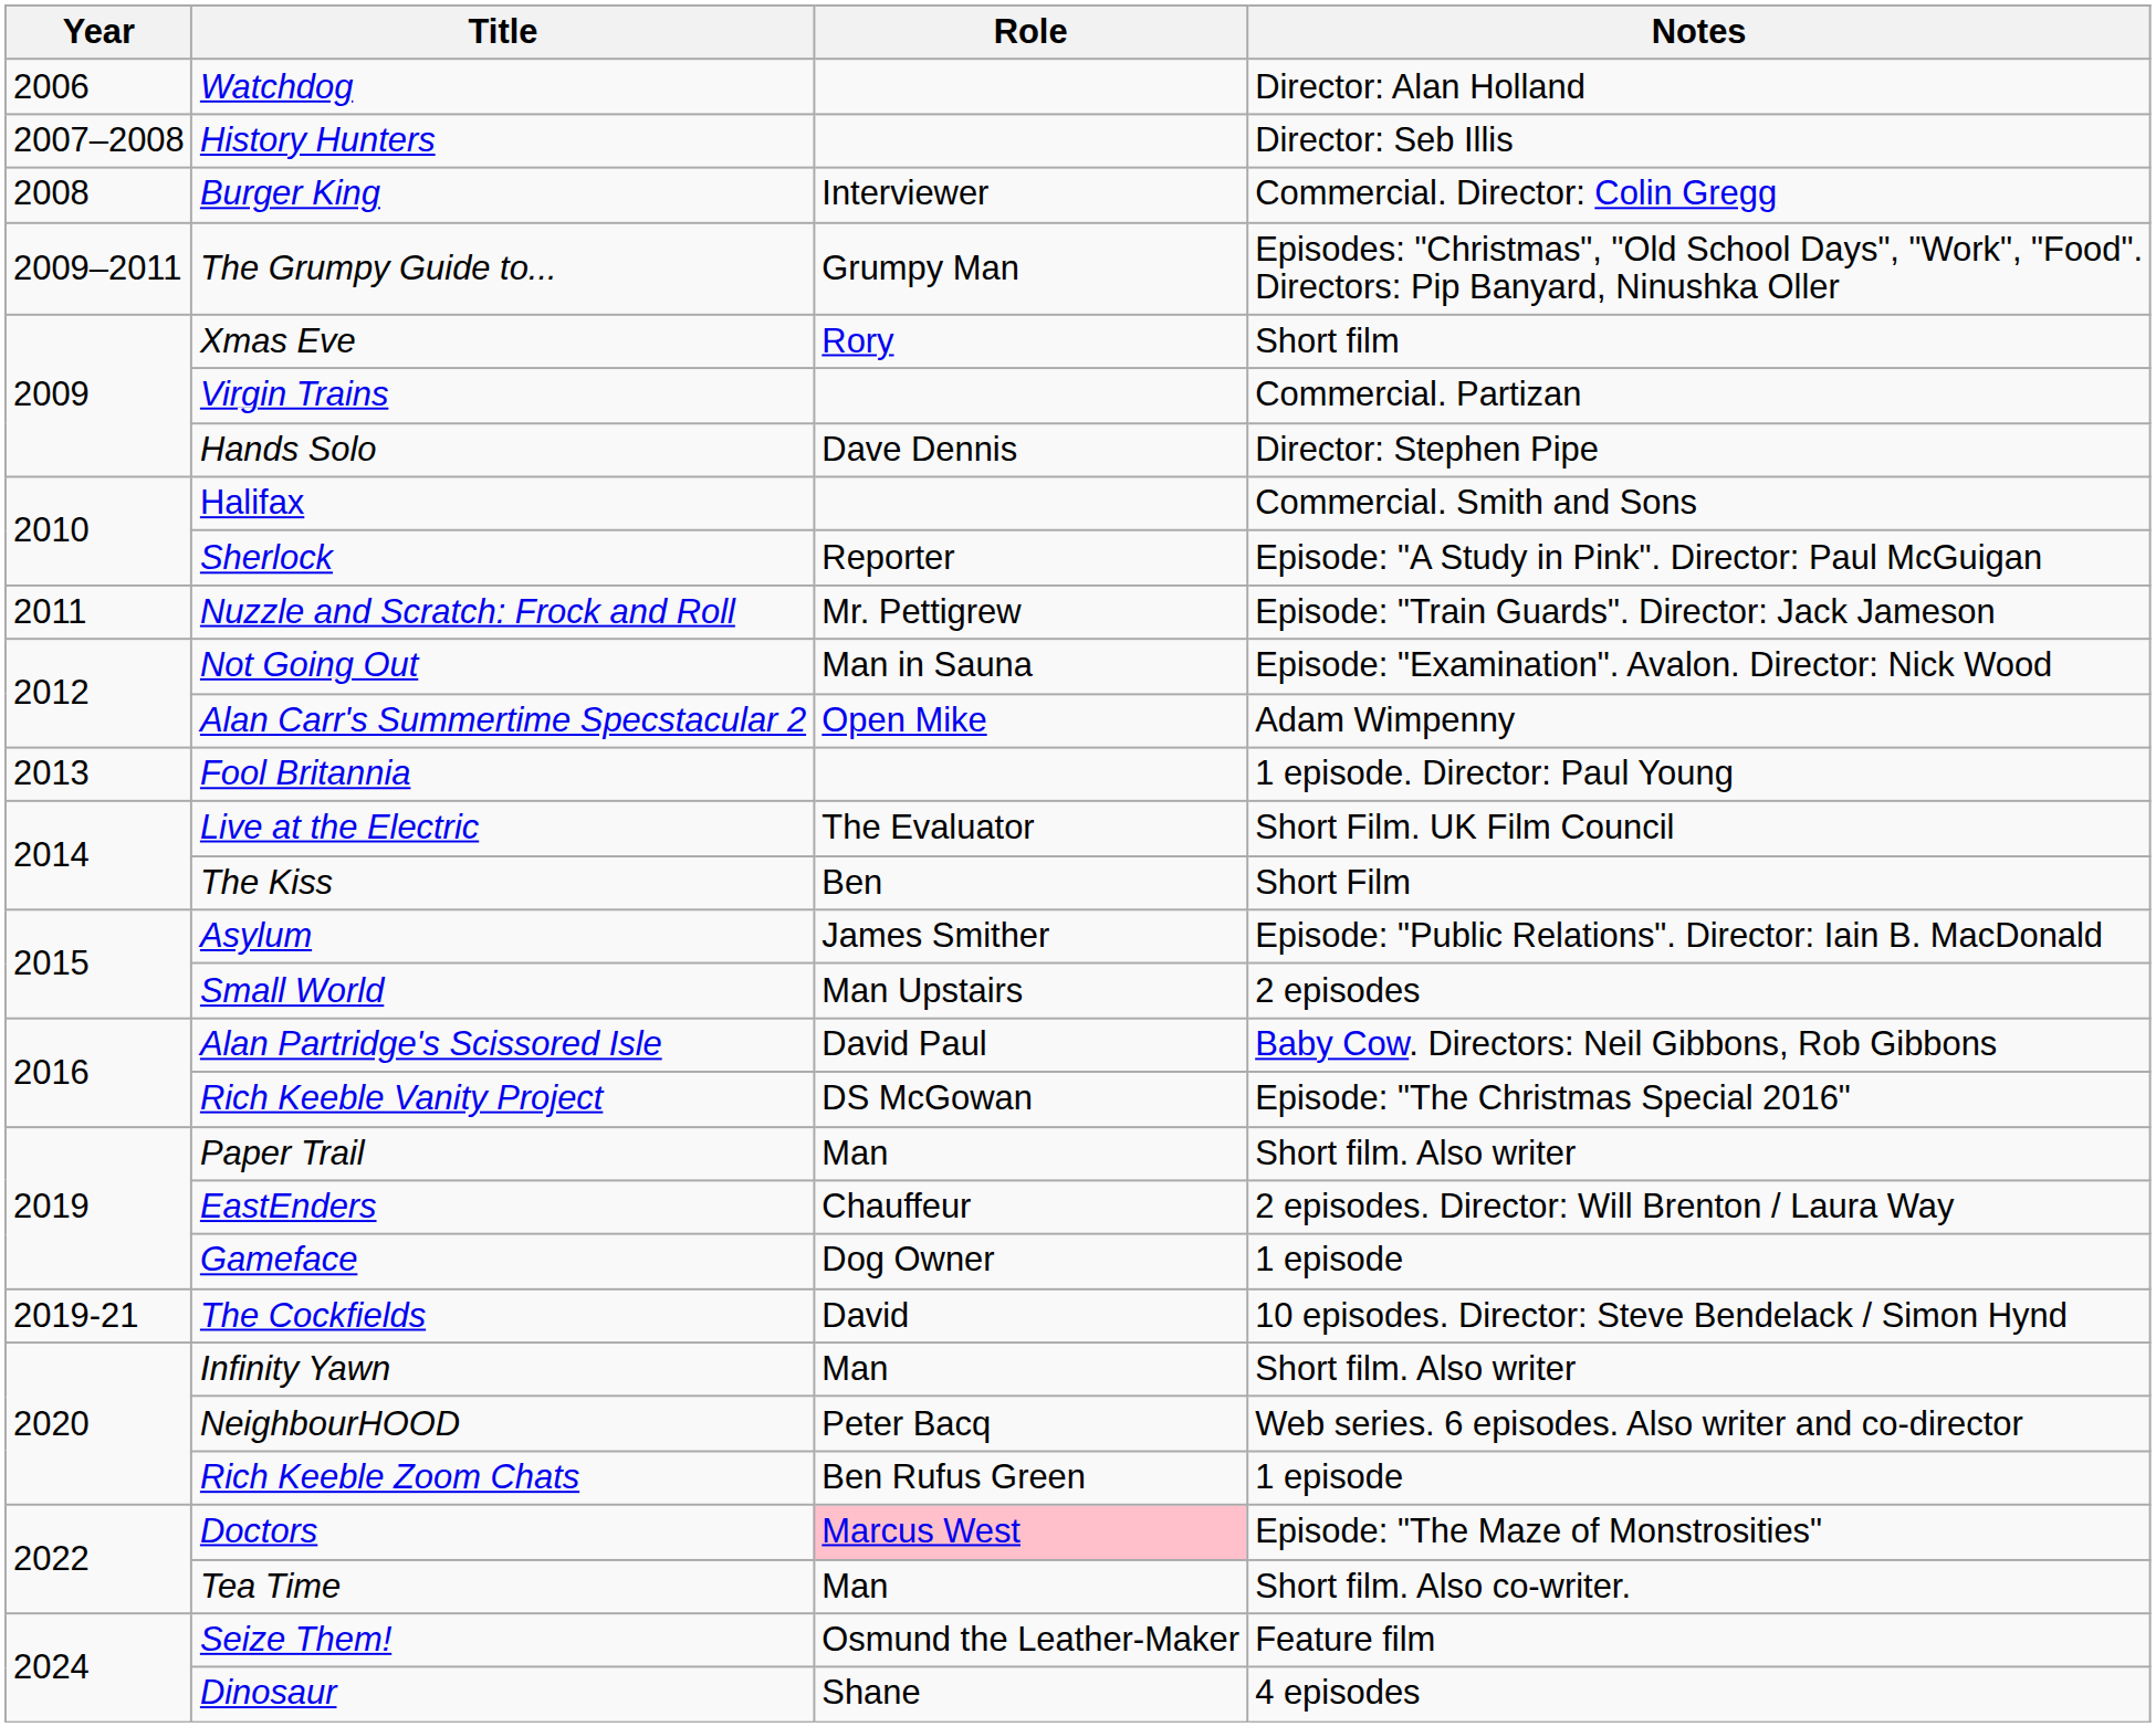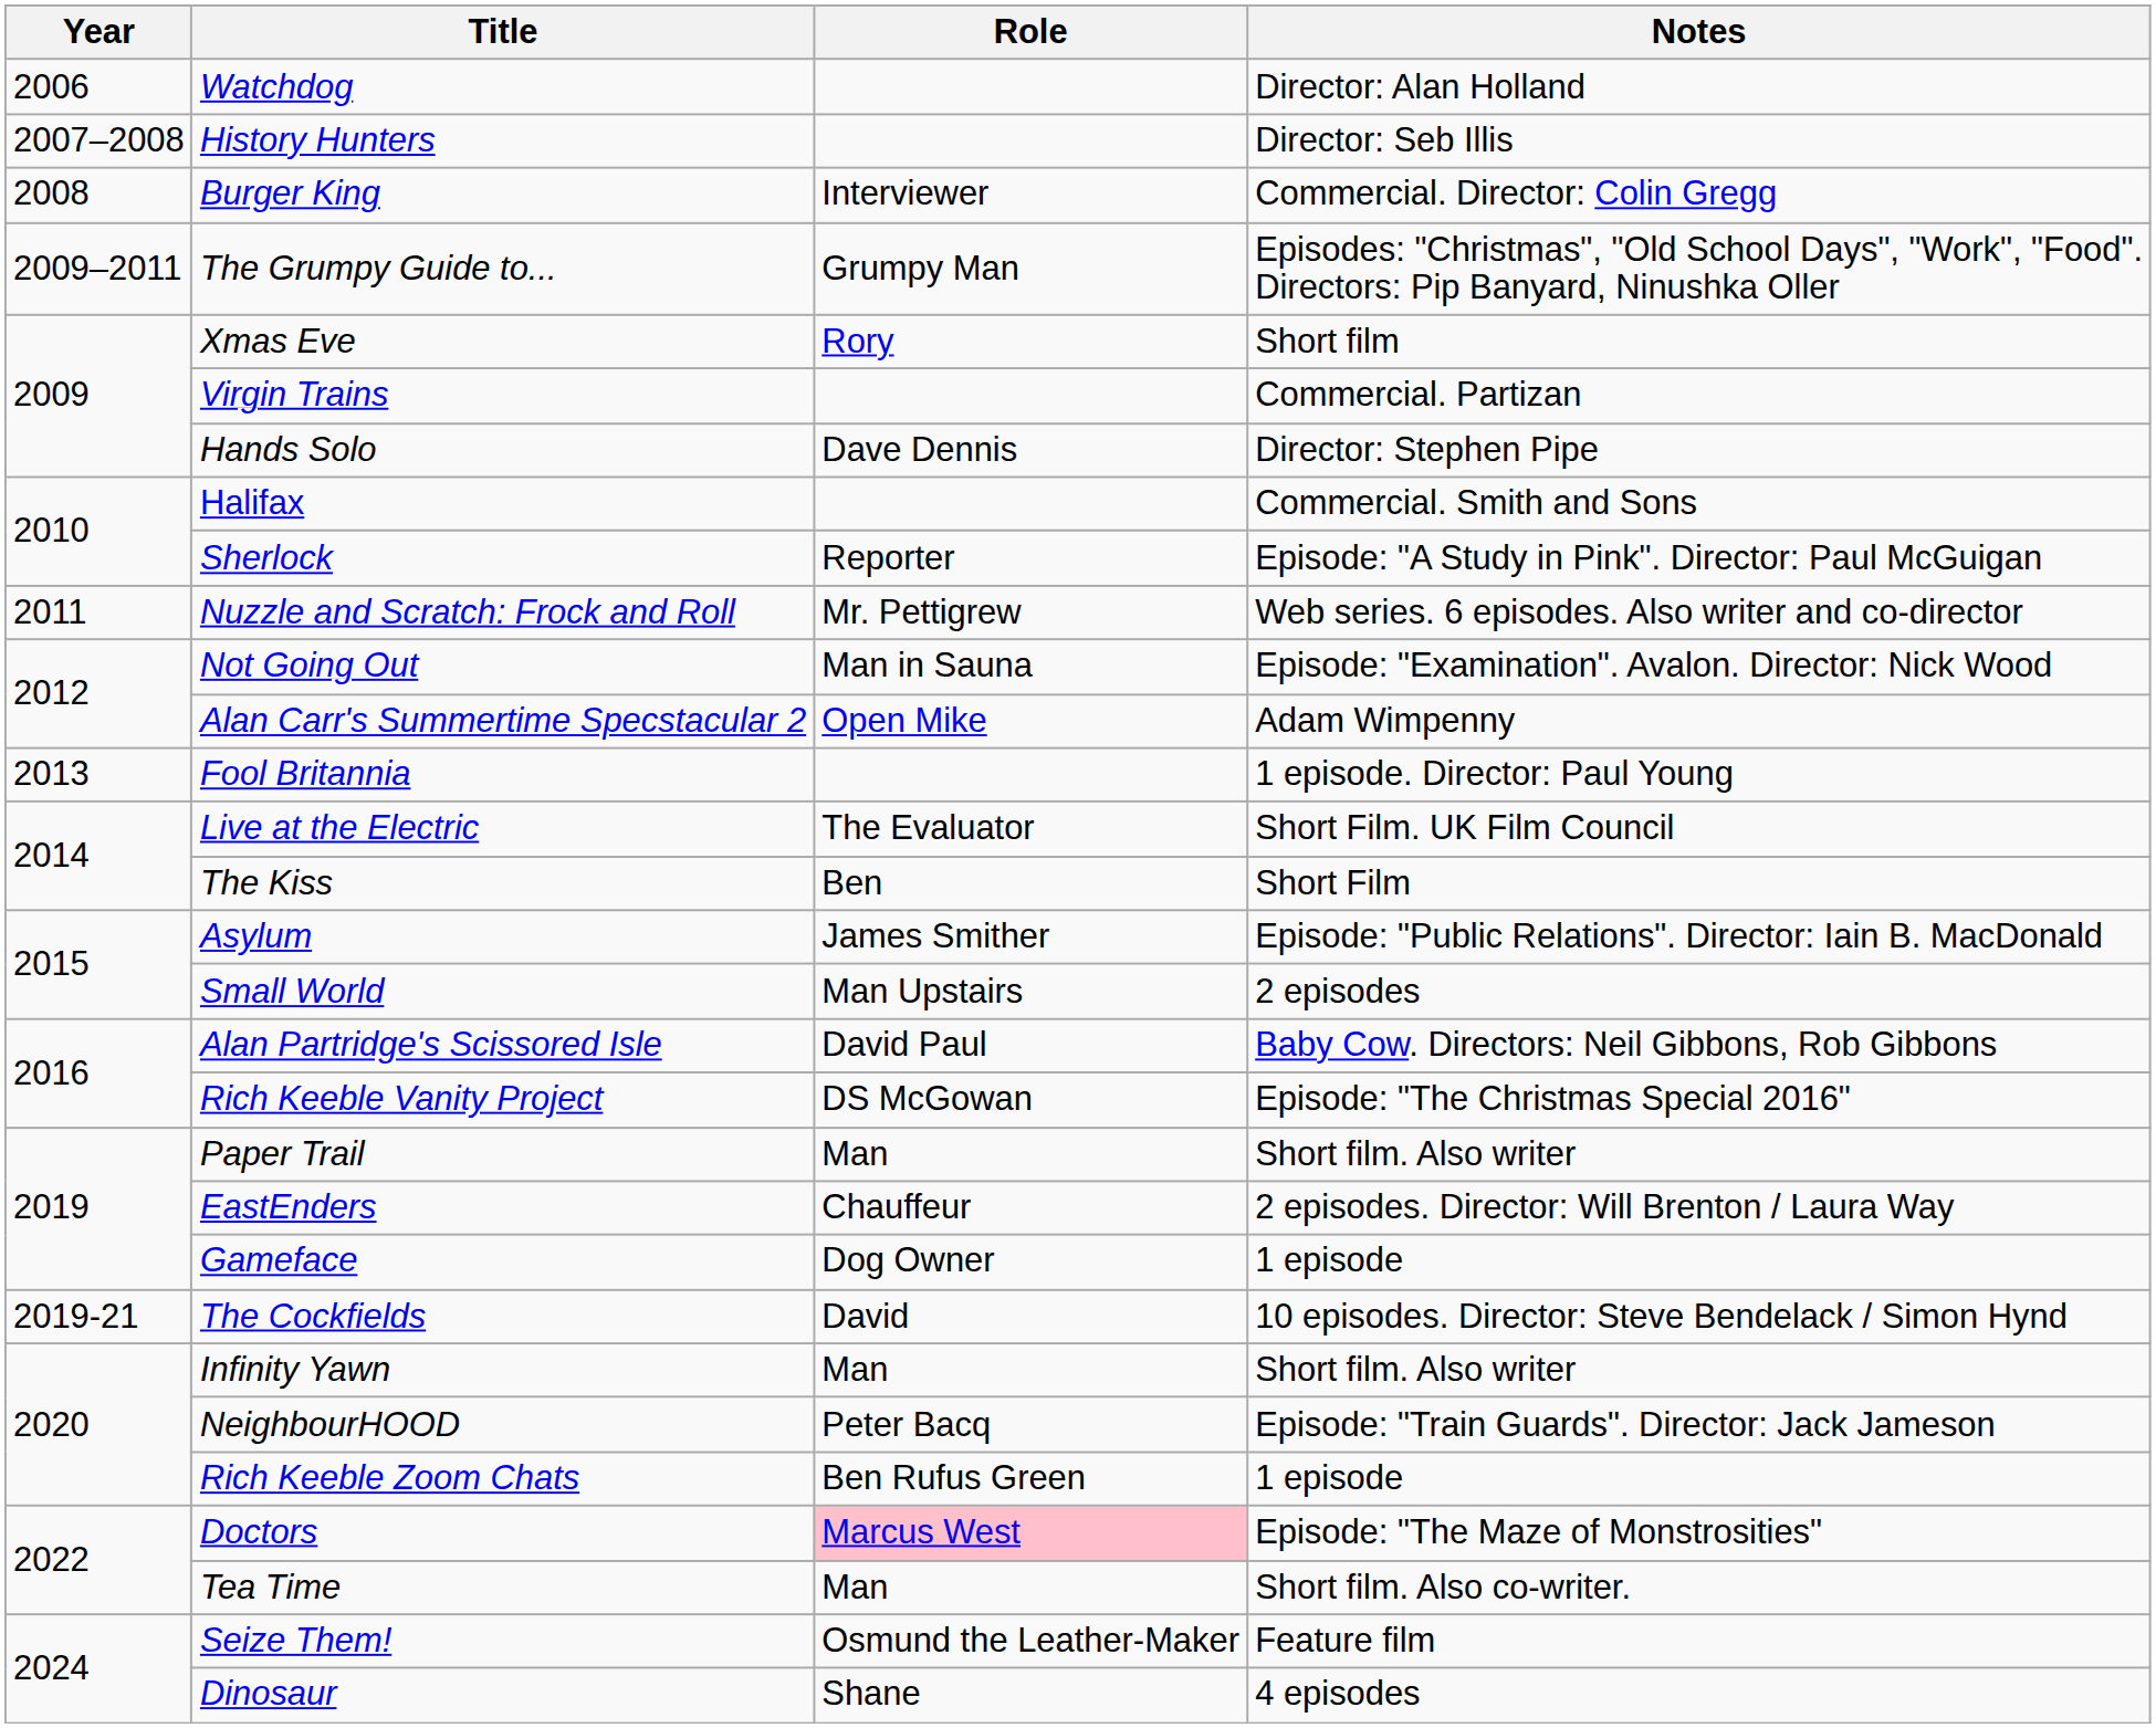Nuzzle and Scratch: Frock and Roll | Notes: Episode: "Train Guards". Director: Jack Jameson -> Web series. 6 episodes. Also writer and co-director
NeighbourHOOD | Notes: Web series. 6 episodes. Also writer and co-director -> Episode: "Train Guards". Director: Jack Jameson
